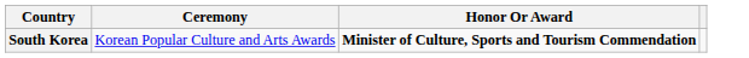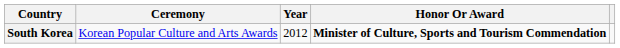+ column: Year | 2012
